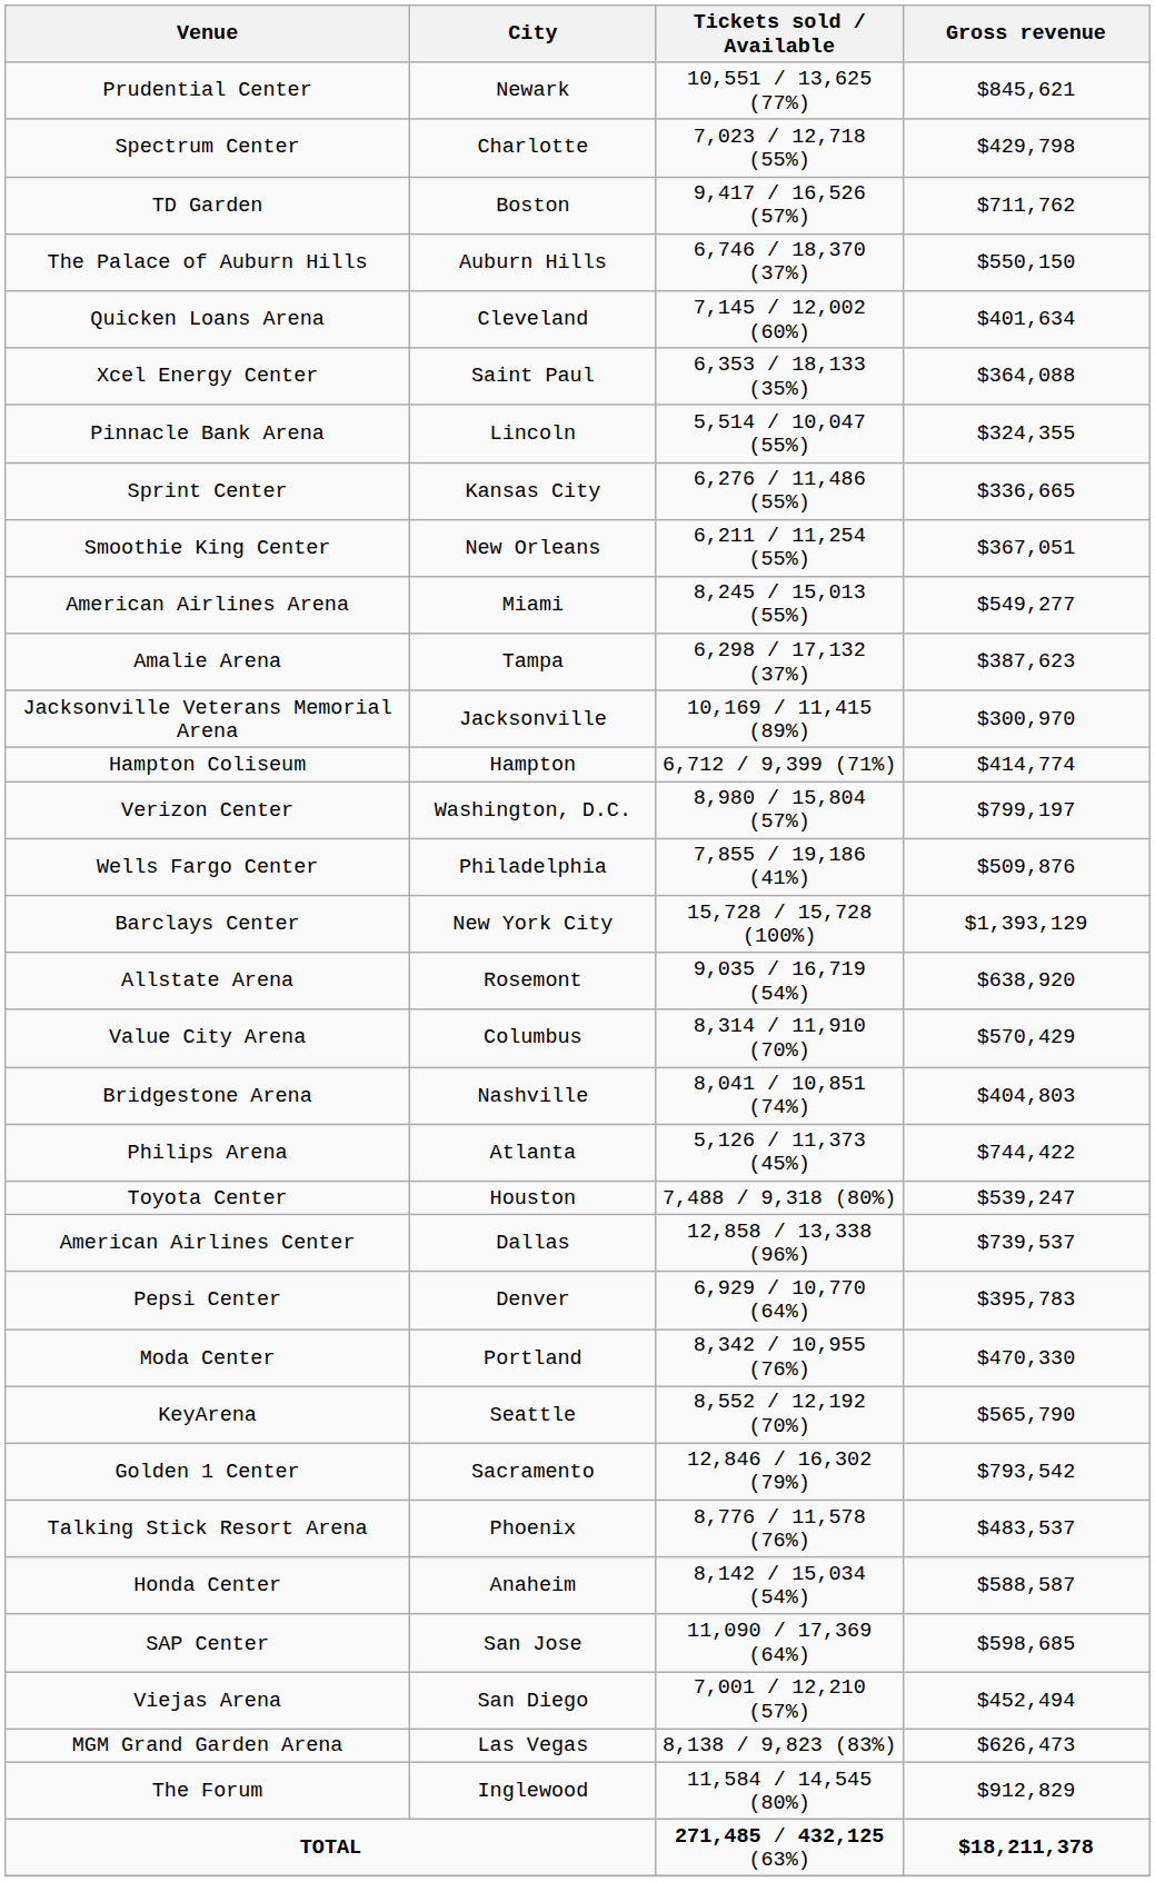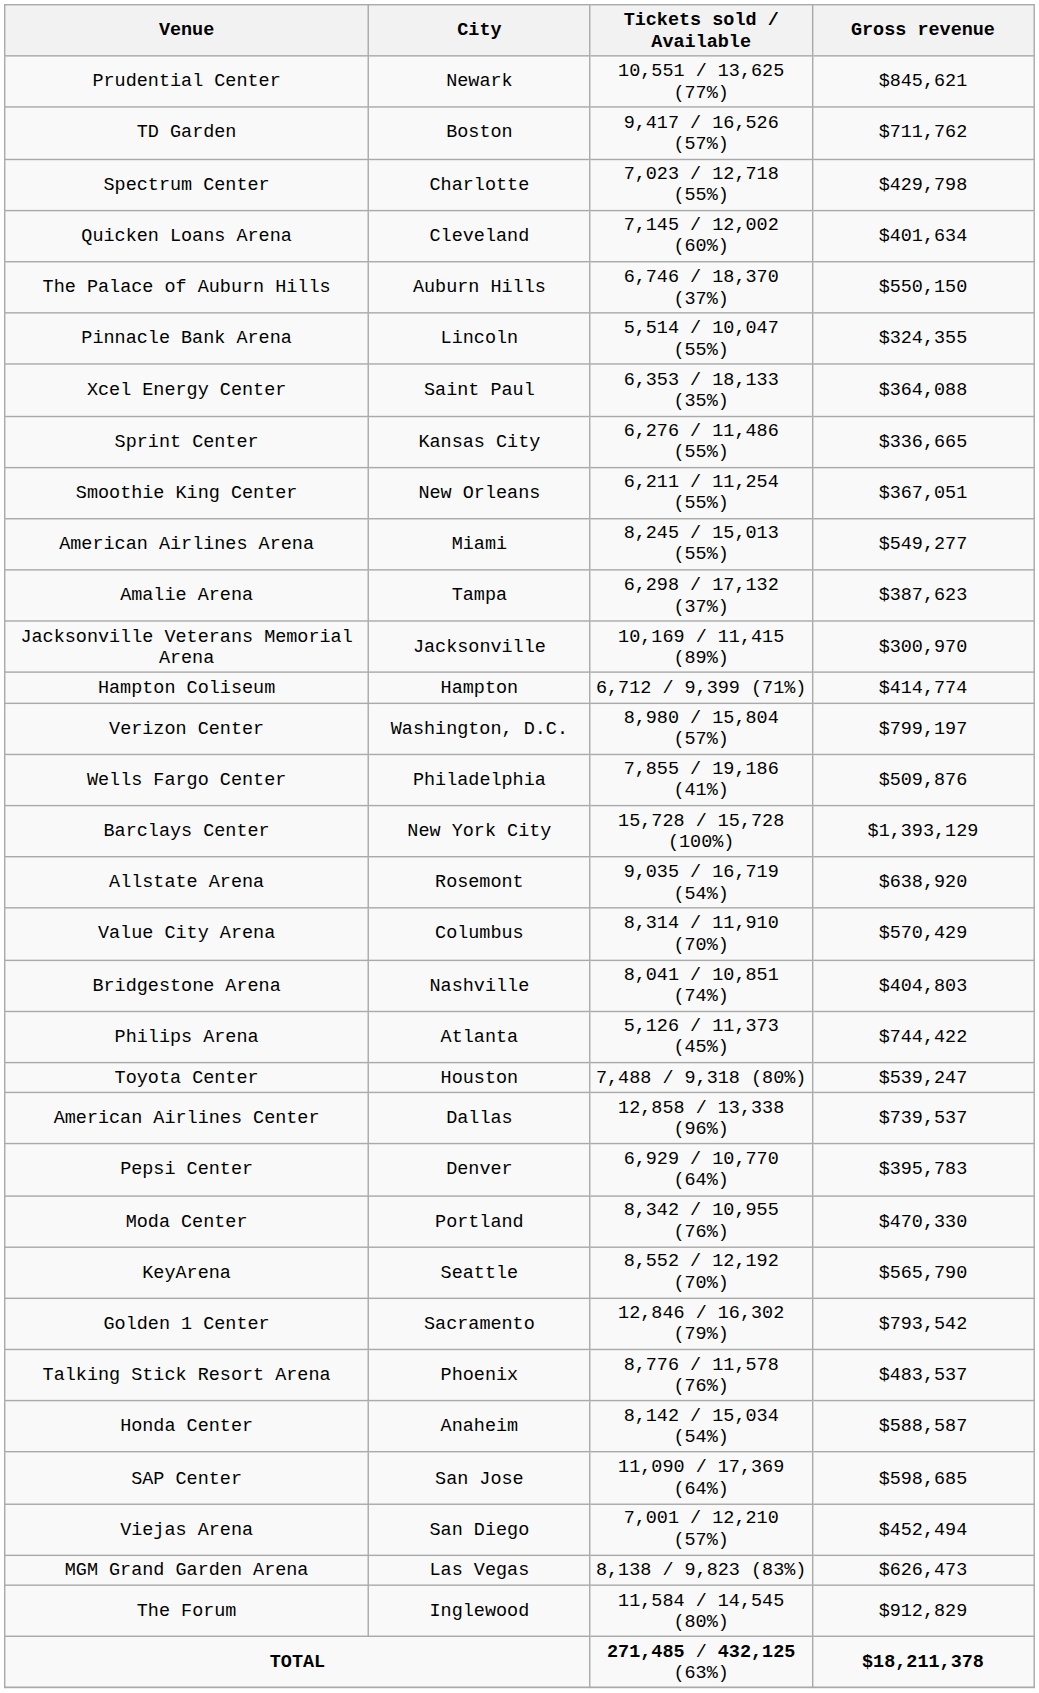rows swapped: TD Garden <-> Spectrum Center
rows swapped: Quicken Loans Arena <-> The Palace of Auburn Hills
rows swapped: Xcel Energy Center <-> Pinnacle Bank Arena
